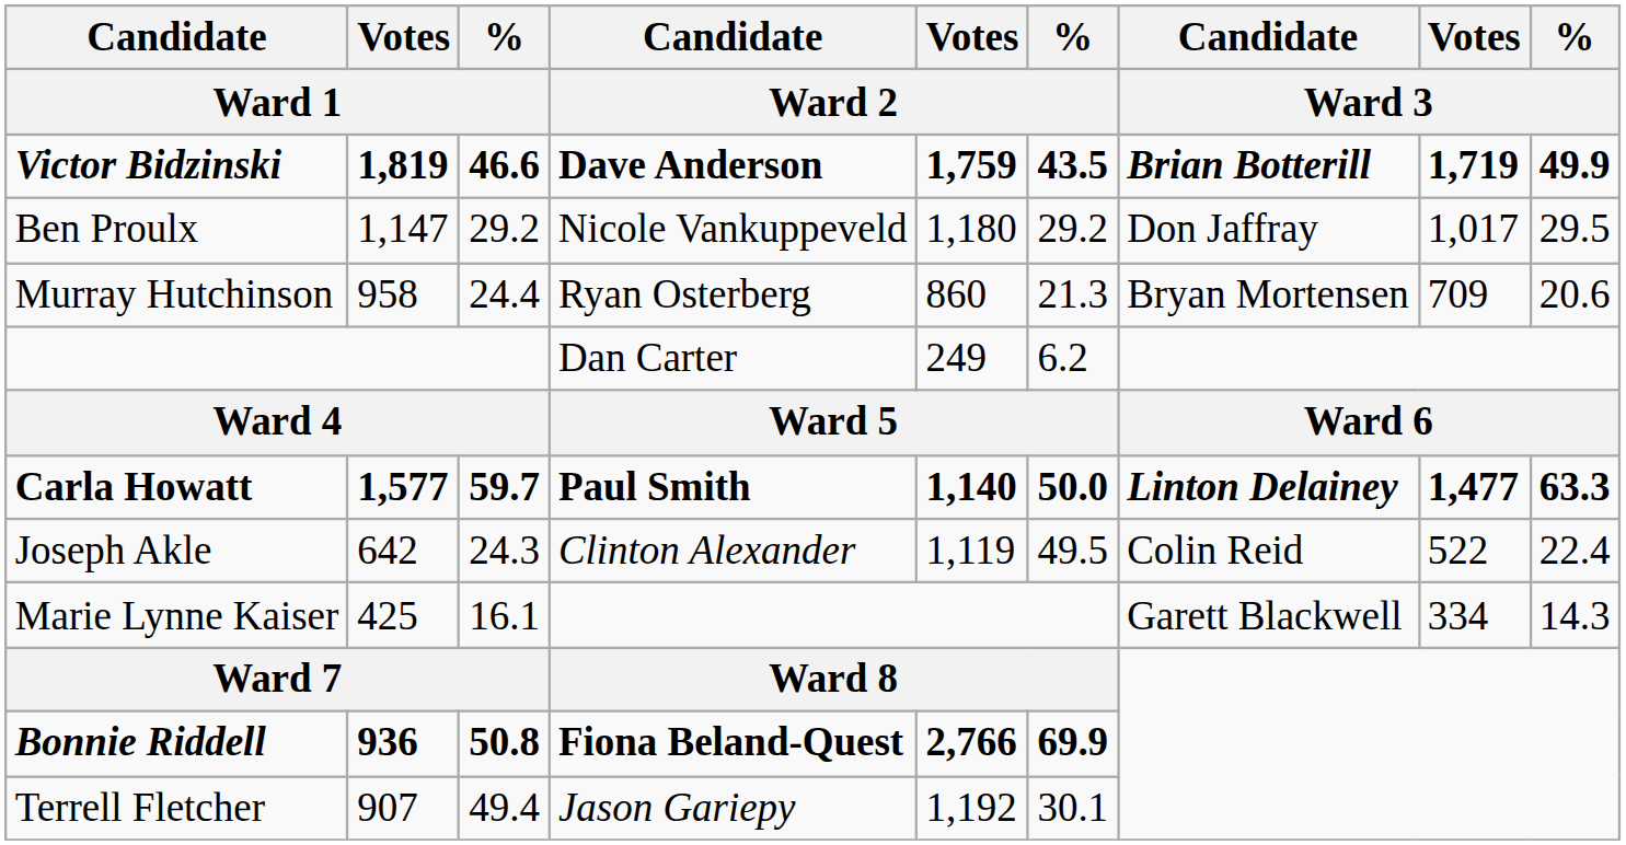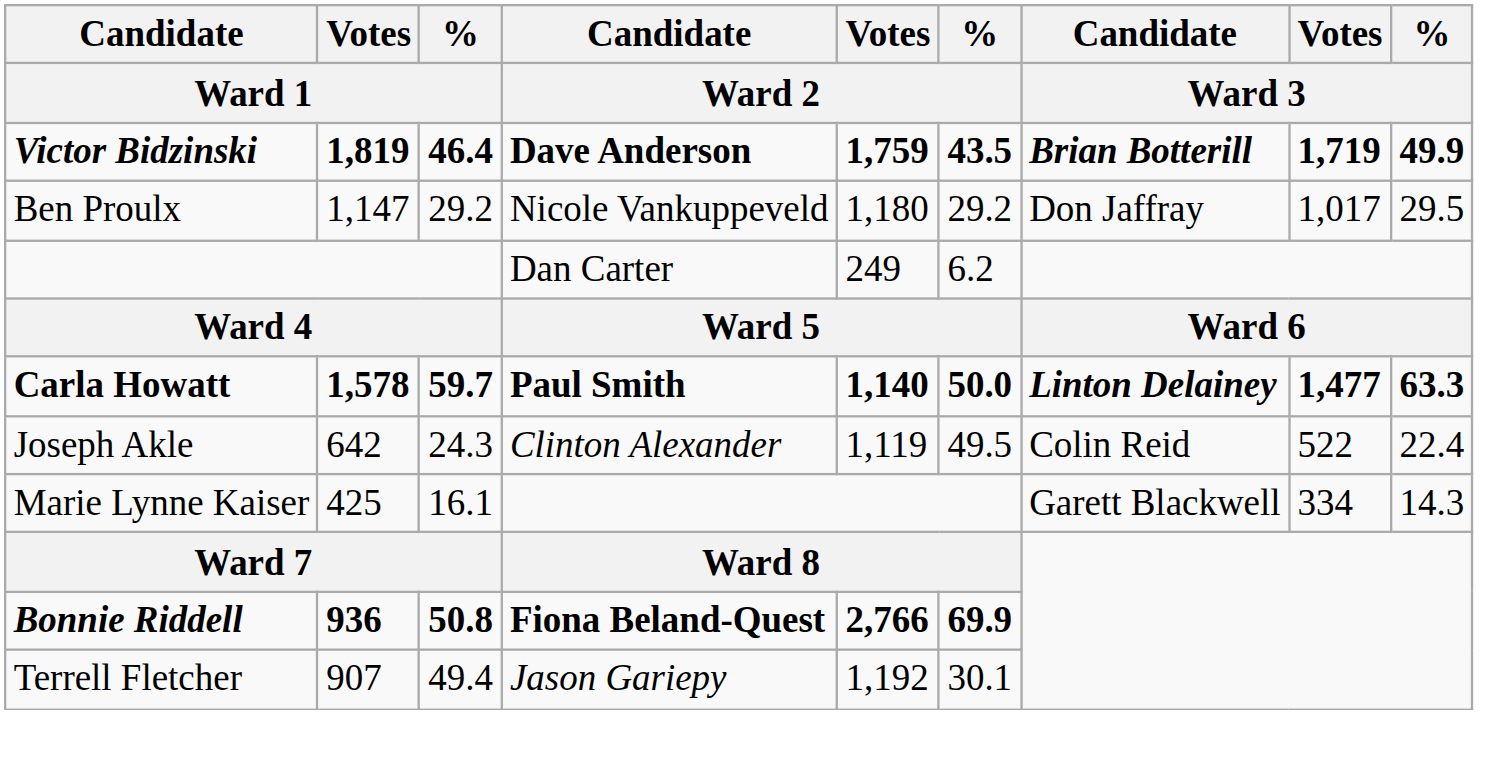Victor Bidzinski | % / Ward 1: 46.6 -> 46.4
- row: Murray Hutchinson | 958 | 24.4 | Ryan Osterberg | 860 | 21.3 | Bryan Mortensen | 709 | 20.6
Carla Howatt | Votes / Ward 1: 1,577 -> 1,578
